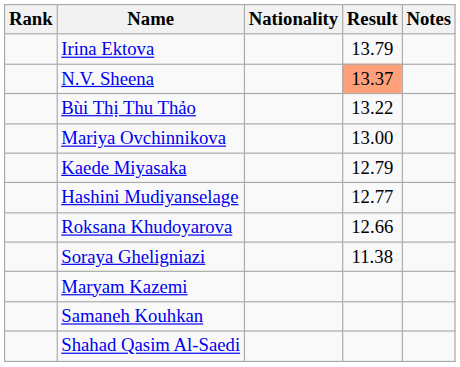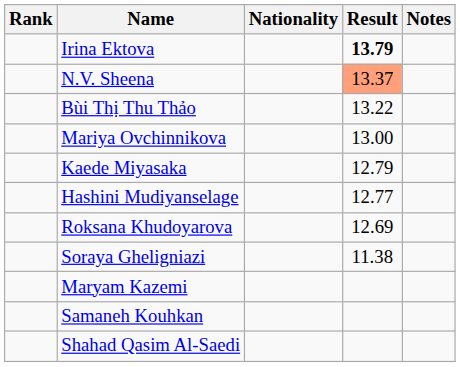Irina Ektova | Result: normal -> bold
Roksana Khudoyarova | Result: 12.66 -> 12.69
